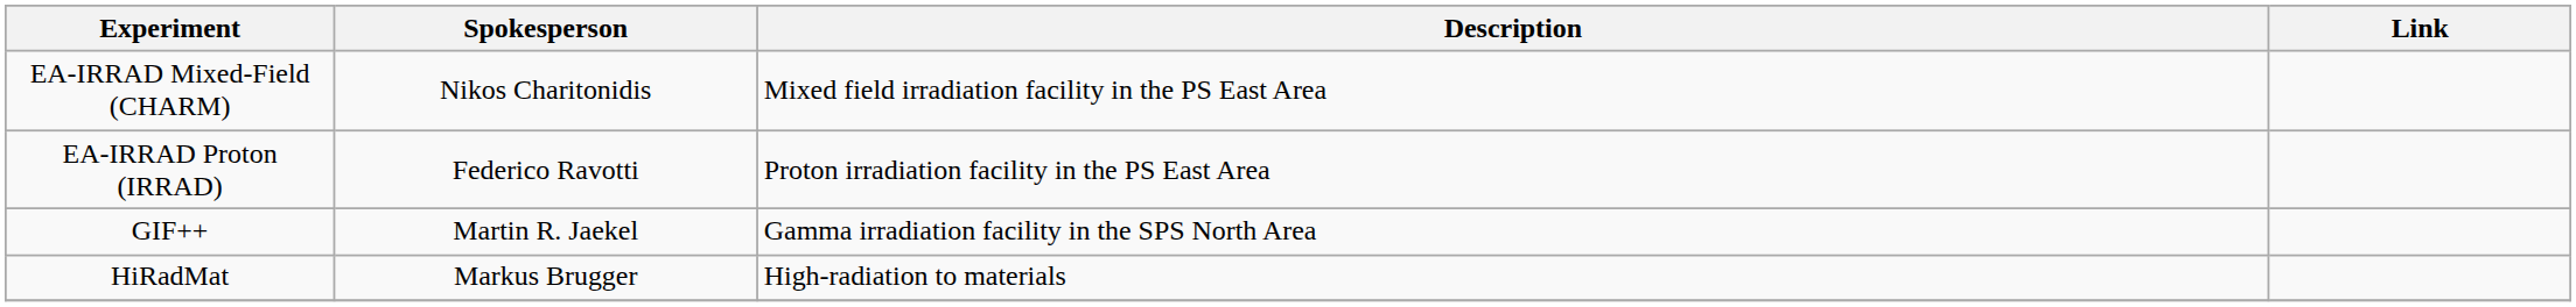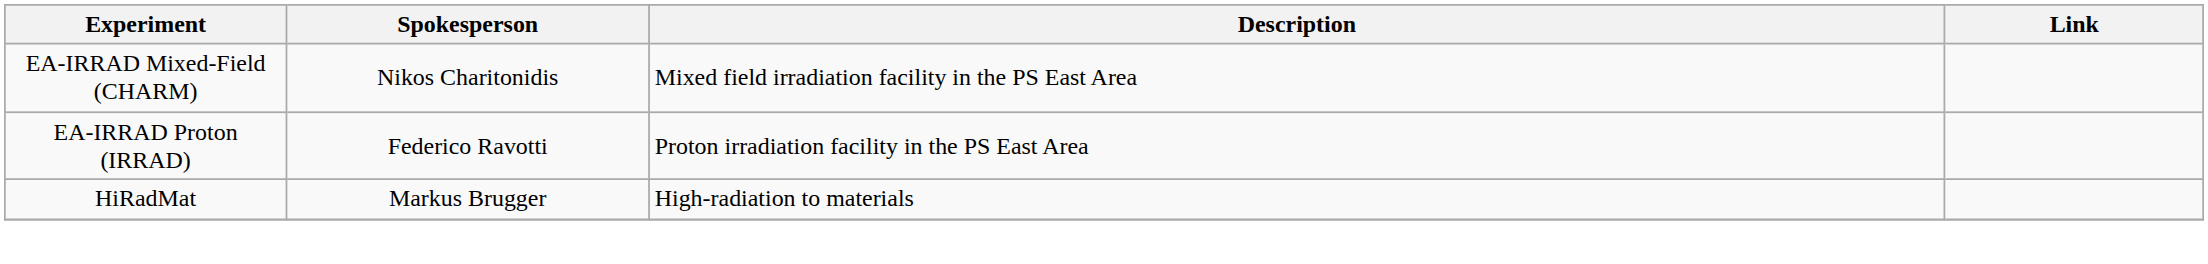- row: GIF++ | Martin R. Jaekel | Gamma irradiation facility in the SPS North Area
